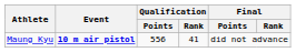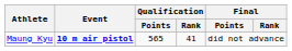Maung Kyu | Qualification / Points: 556 -> 565
